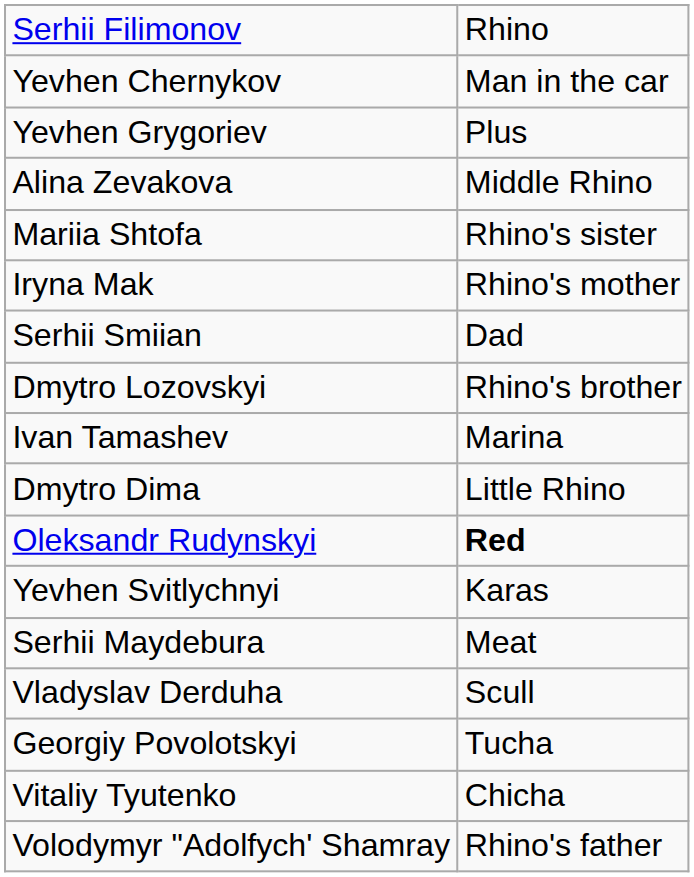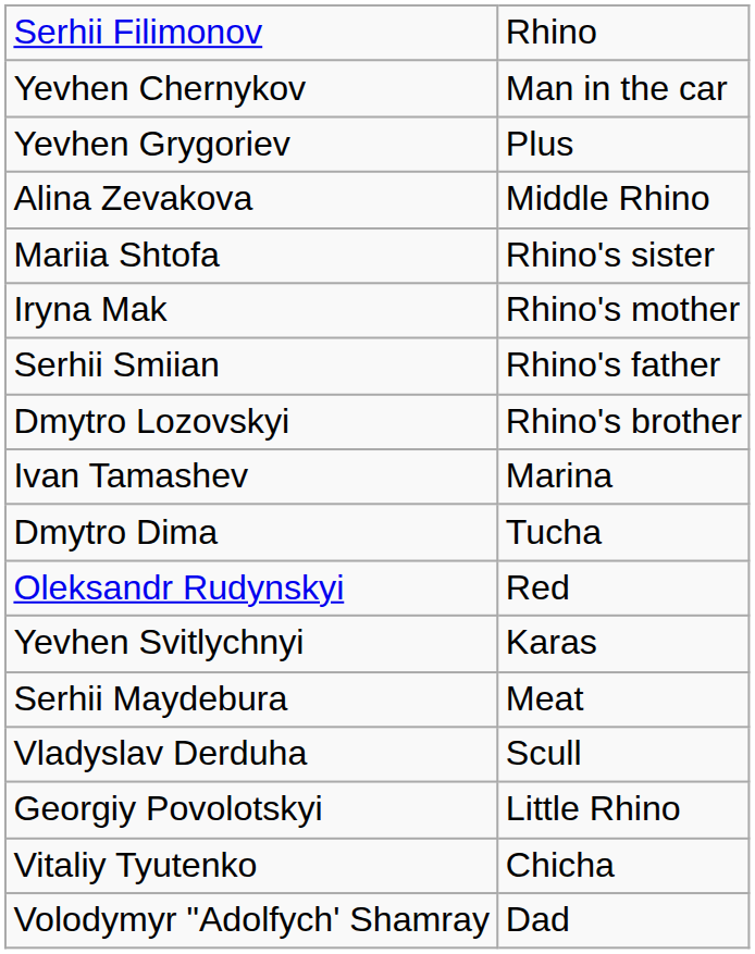Serhii Smiian | column 2: Dad -> Rhino's father
Dmytro Dima | column 2: Little Rhino -> Tucha
Oleksandr Rudynskyi | column 2: bold -> normal
Georgiy Povolotskyi | column 2: Tucha -> Little Rhino
Volodymyr "Adolfych' Shamray | column 2: Rhino's father -> Dad
